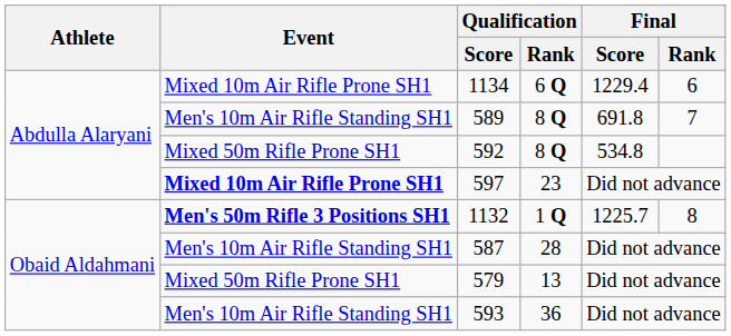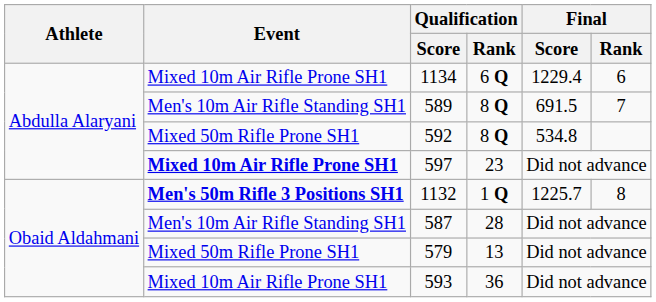589 | Final / Score: 691.8 -> 691.5
593 | Event: Men's 10m Air Rifle Standing SH1 -> Mixed 10m Air Rifle Prone SH1
